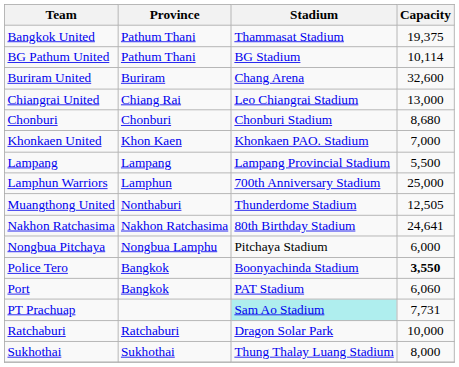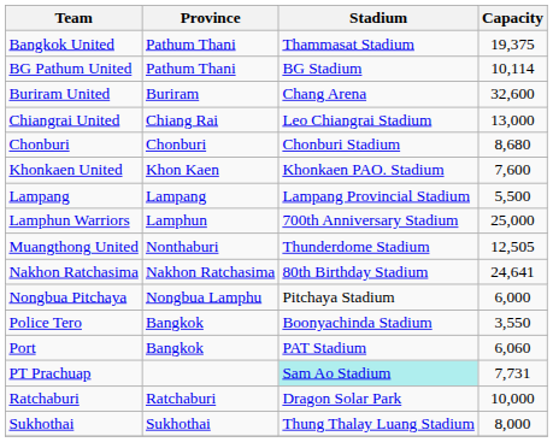Khonkaen United | Capacity: 7,000 -> 7,600
Police Tero | Capacity: bold -> normal
